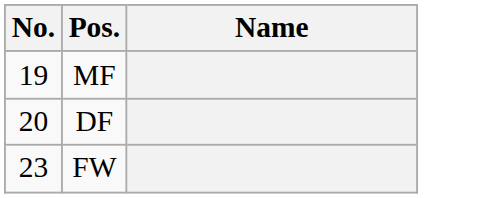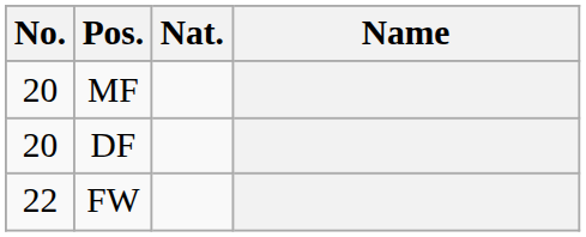+ column: Nat.
MF | No.: 19 -> 20
FW | No.: 23 -> 22
